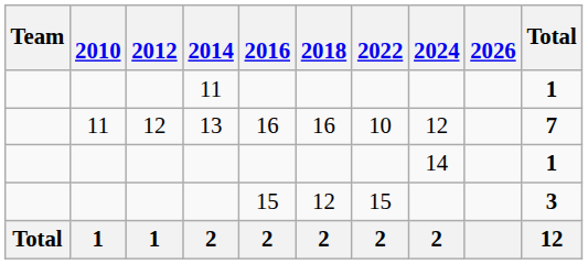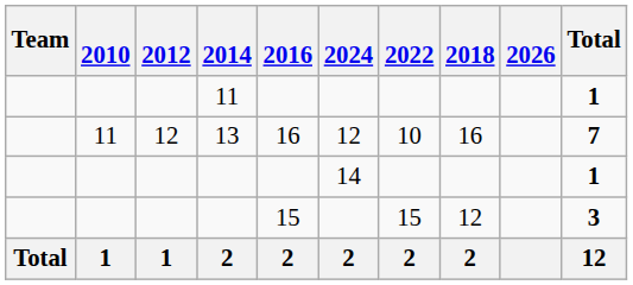columns swapped: 2018 <-> 2024
